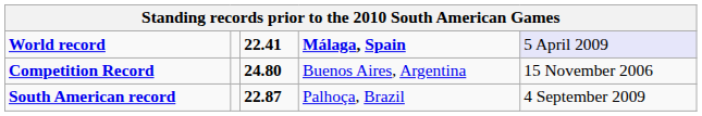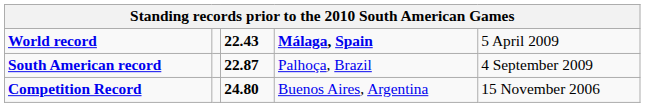World record | column 3: 22.41 -> 22.43
World record | column 5: lavender background -> no background
rows swapped: Competition Record <-> South American record
